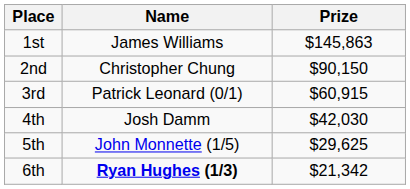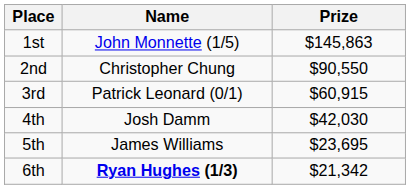1st | Name: James Williams -> John Monnette (1/5)
2nd | Prize: $90,150 -> $90,550
5th | Name: John Monnette (1/5) -> James Williams
5th | Prize: $29,625 -> $23,695
